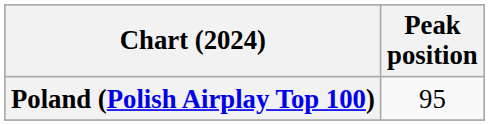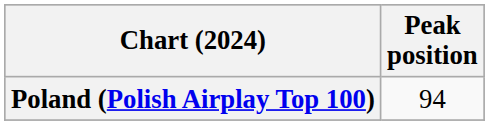Poland (Polish Airplay Top 100) | Peak position: 95 -> 94
